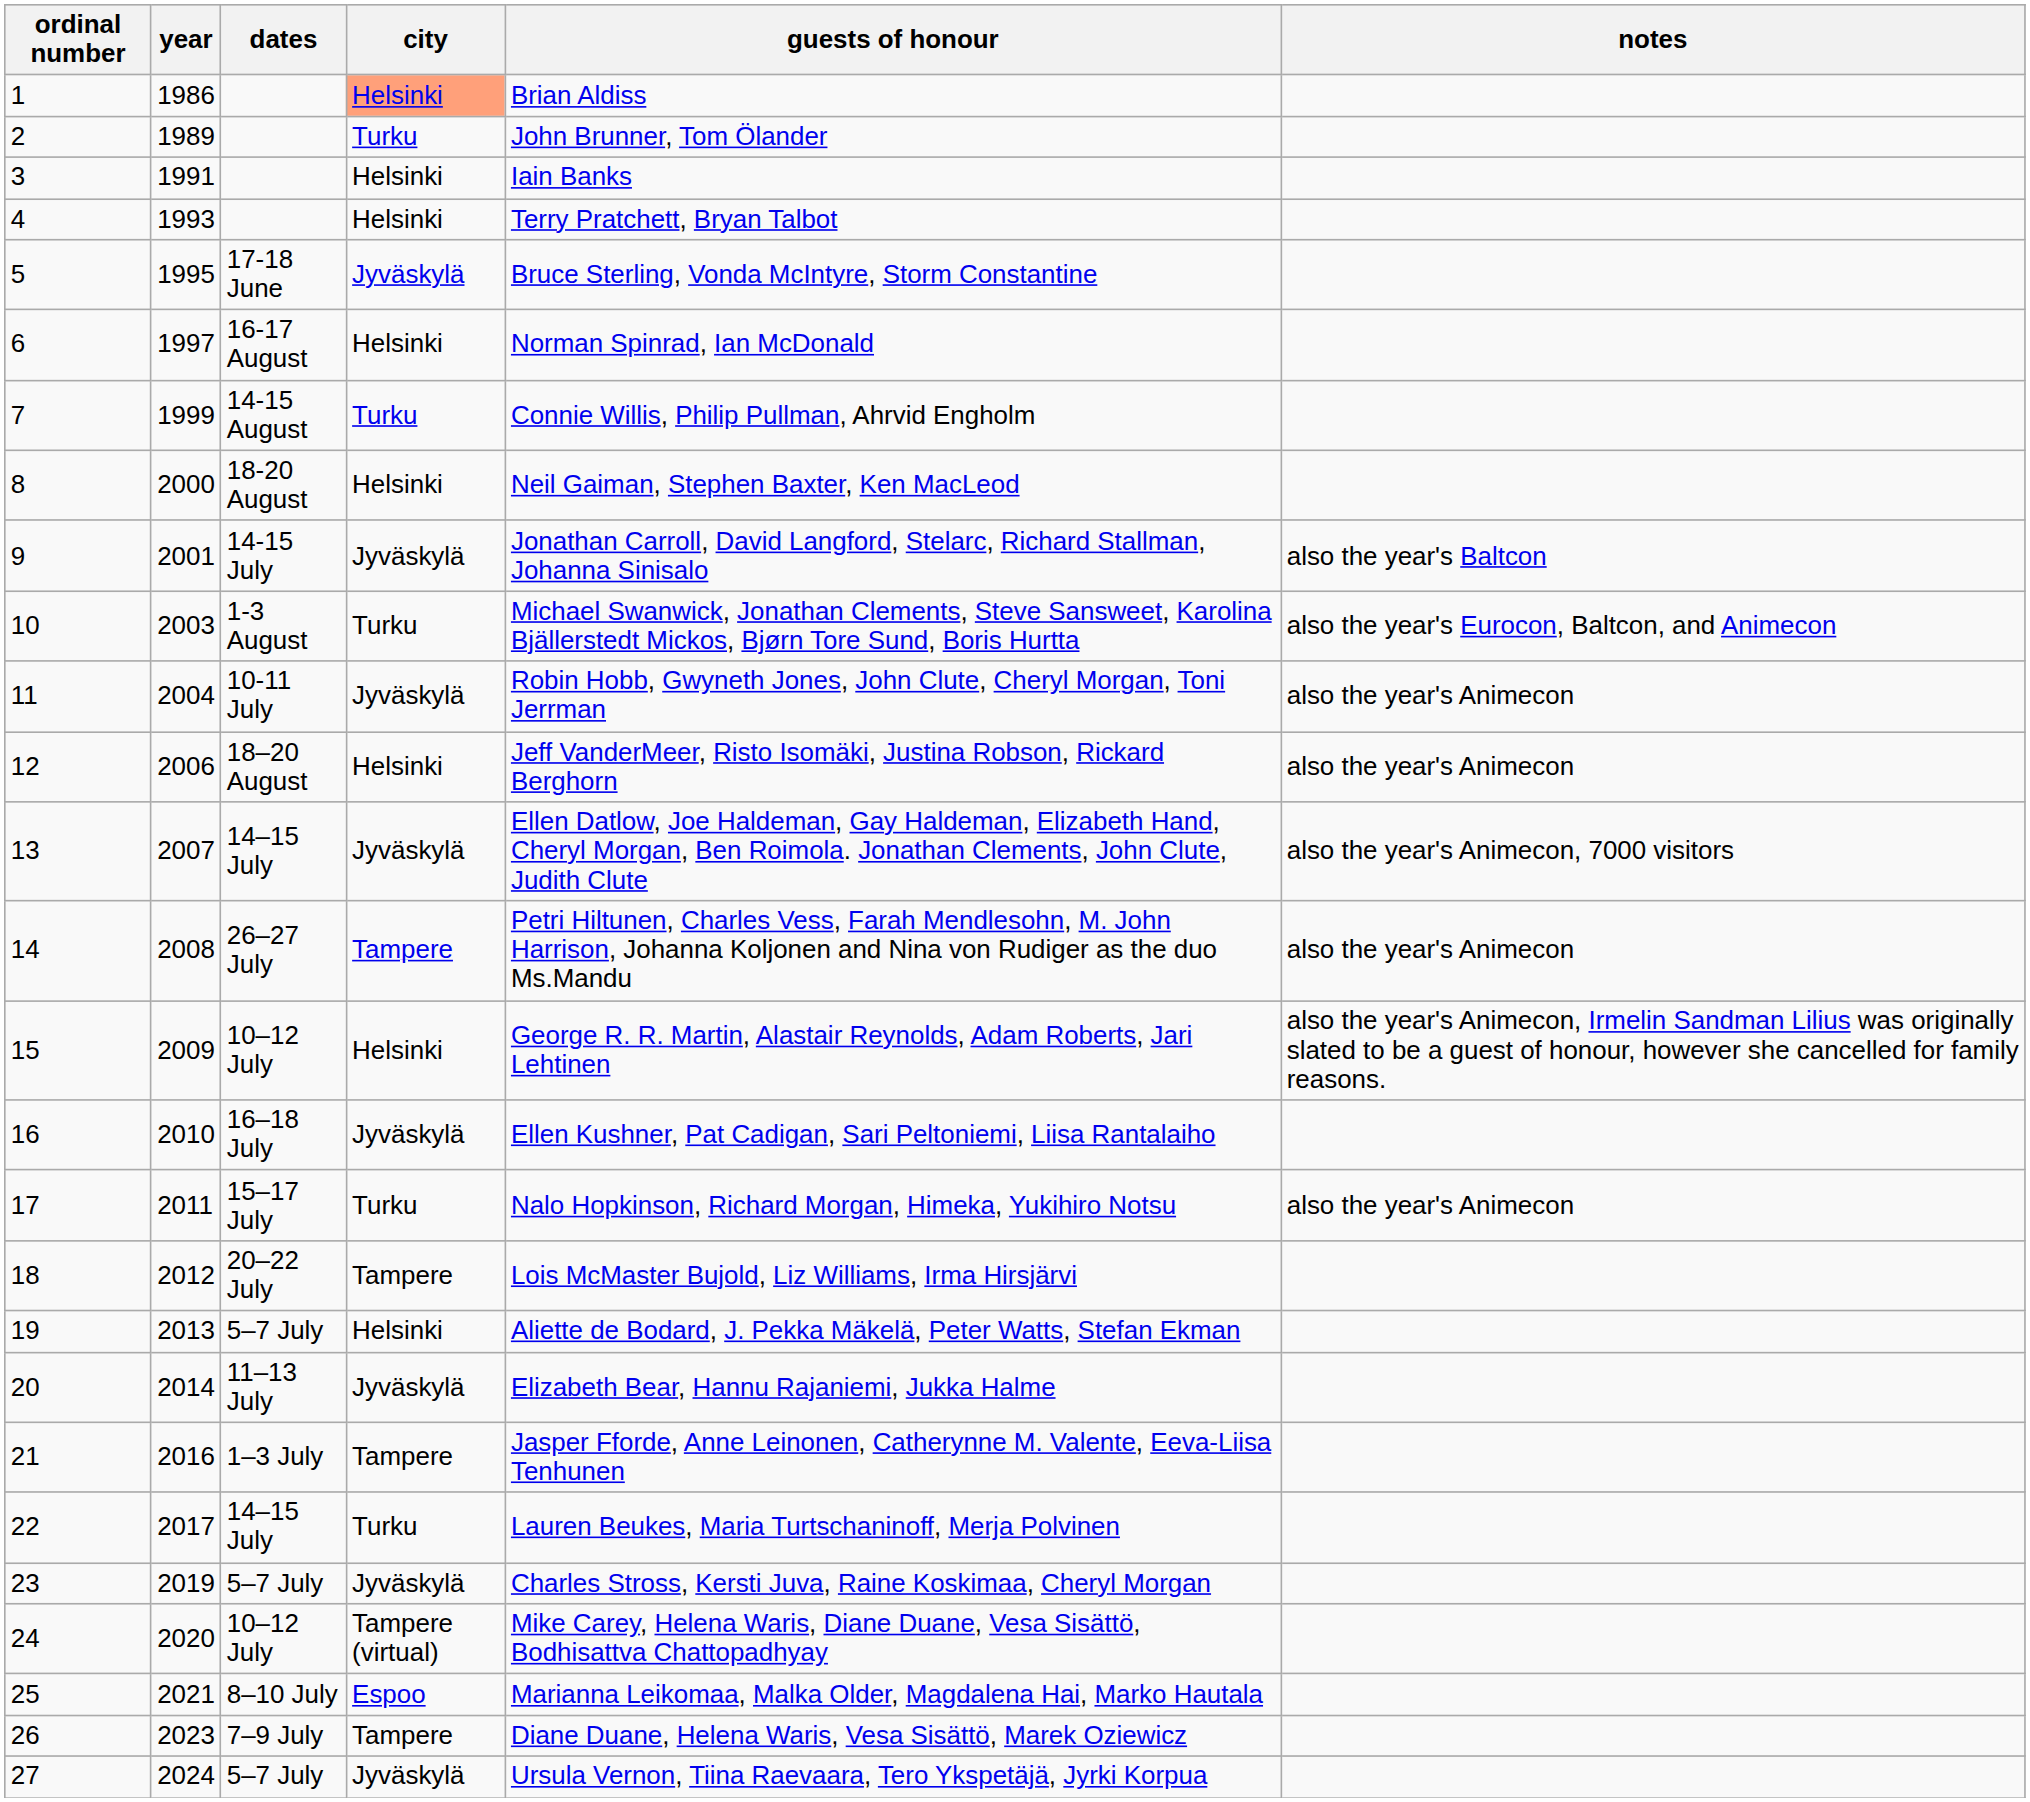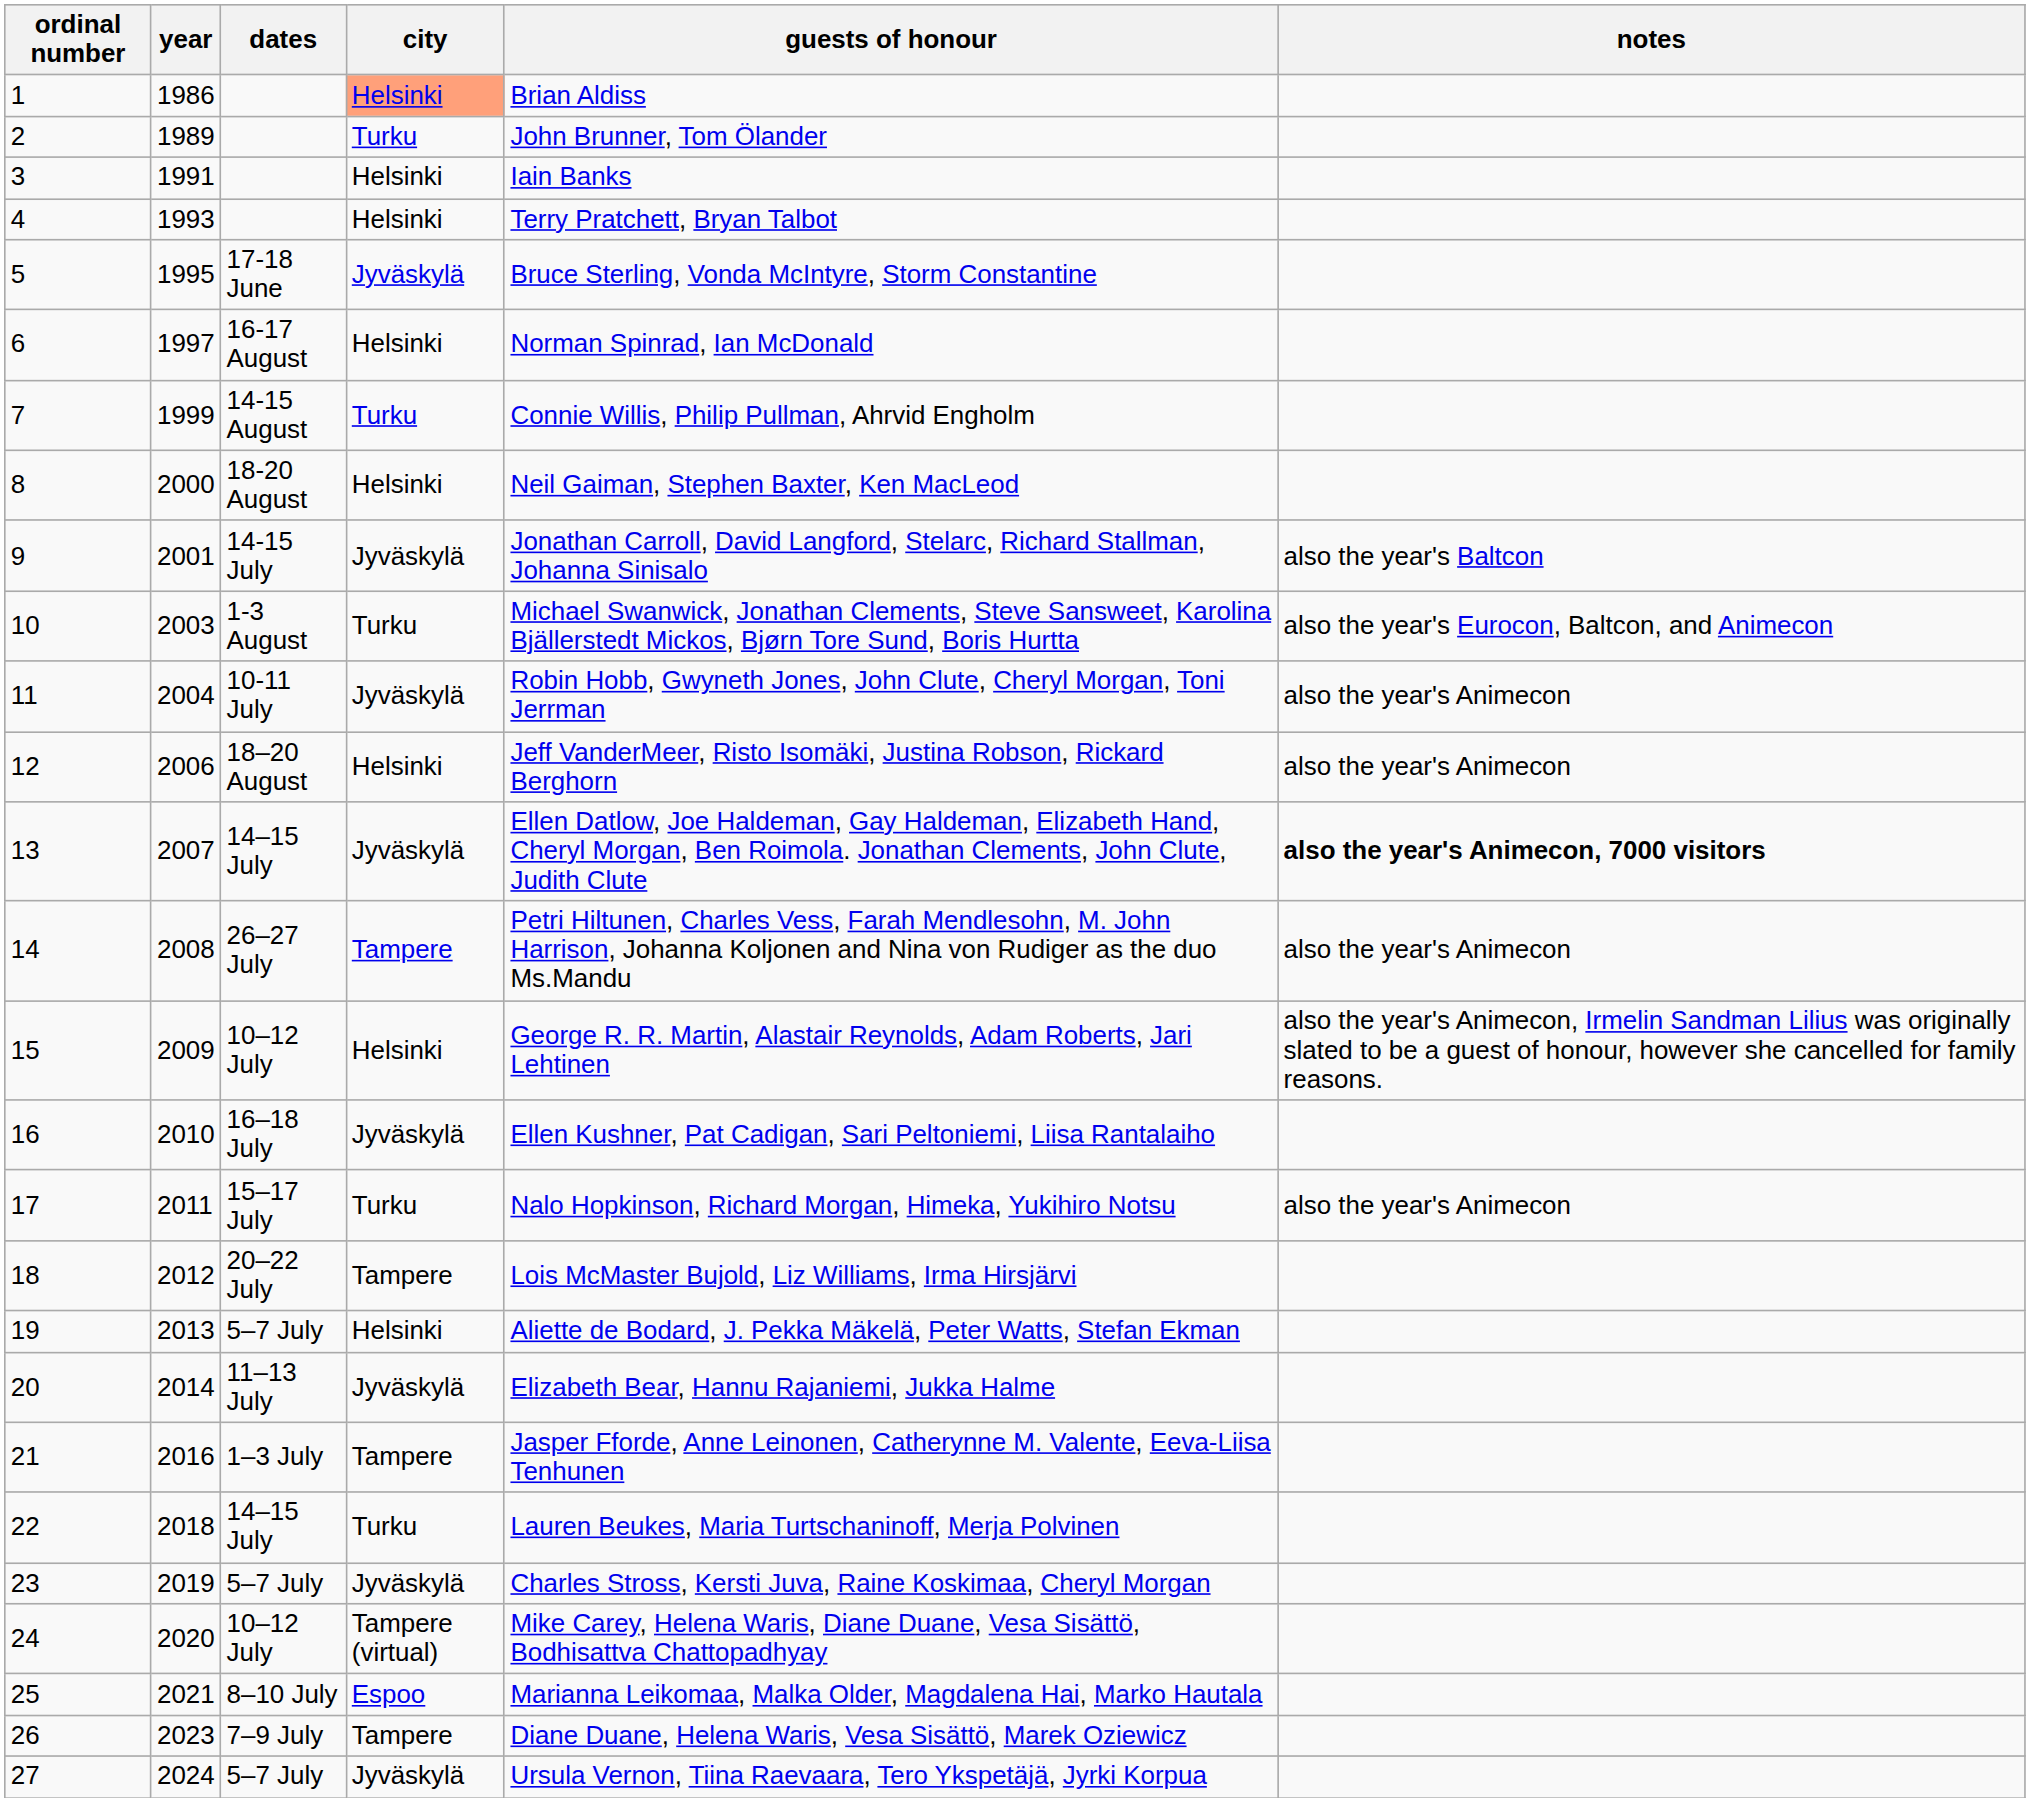13 | notes: normal -> bold
22 | year: 2017 -> 2018
